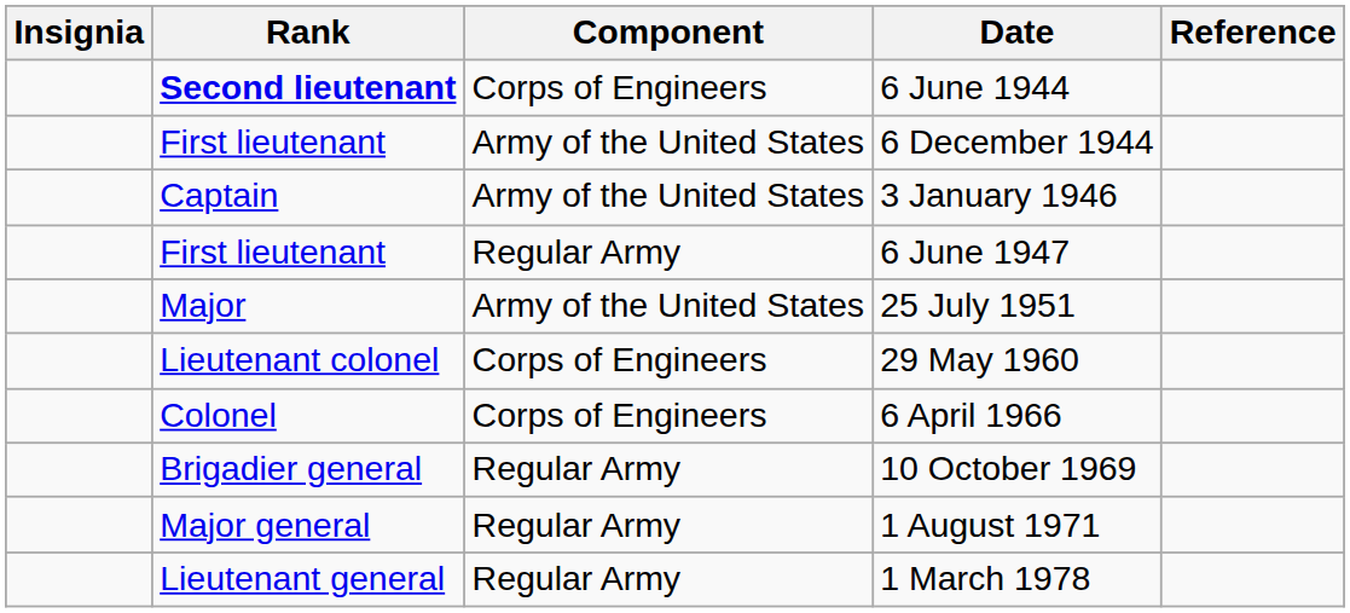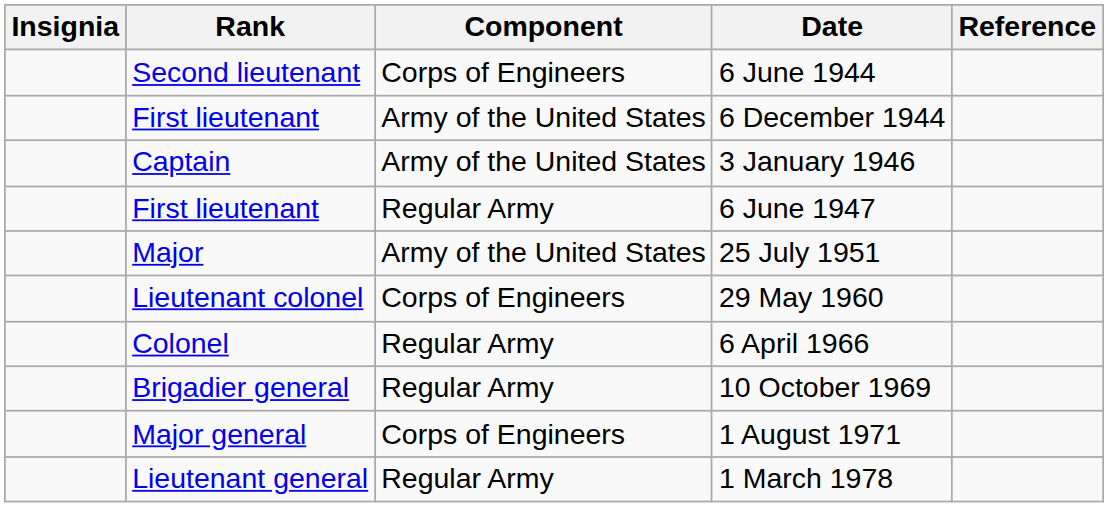6 June 1944 | Rank: bold -> normal
6 April 1966 | Component: Corps of Engineers -> Regular Army
1 August 1971 | Component: Regular Army -> Corps of Engineers
